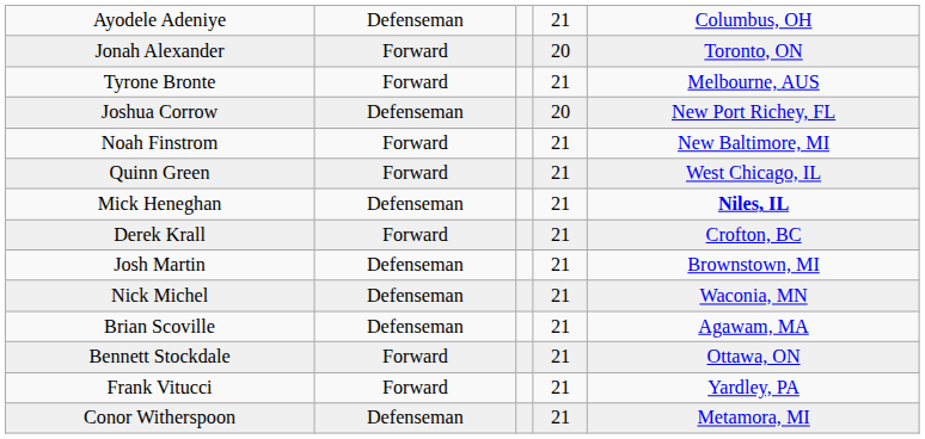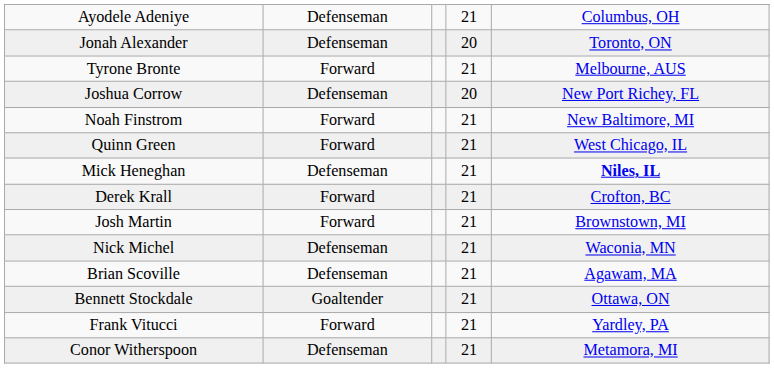Jonah Alexander | column 2: Forward -> Defenseman
Josh Martin | column 2: Defenseman -> Forward
Bennett Stockdale | column 2: Forward -> Goaltender
